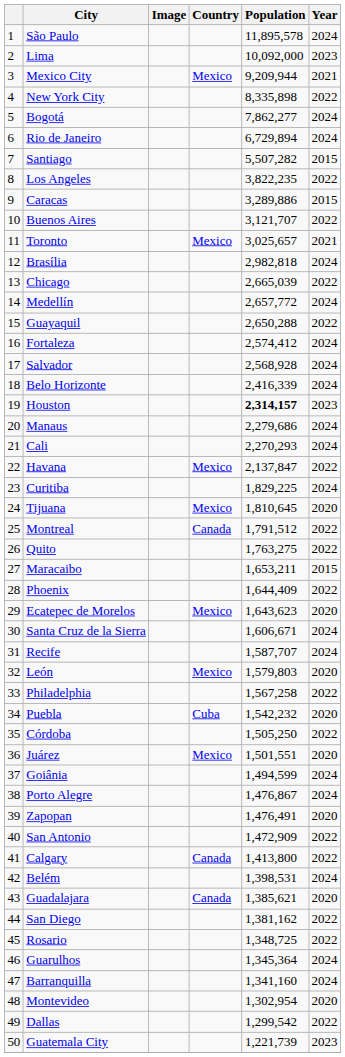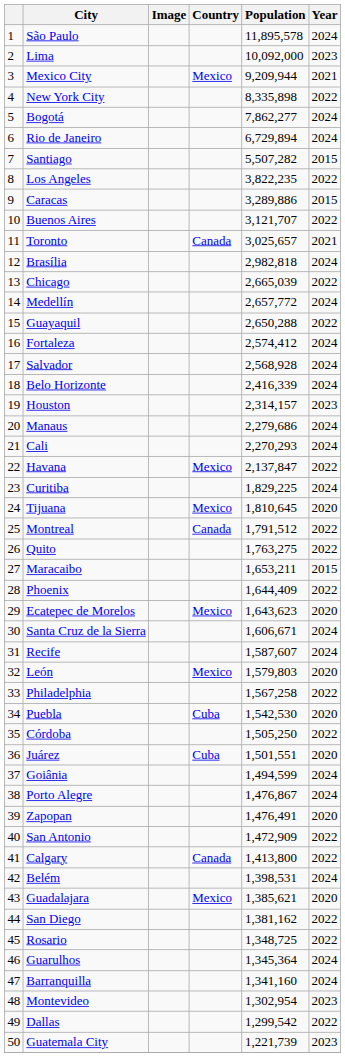Toronto | Country: Mexico -> Canada
Houston | Population: bold -> normal
Recife | Population: 1,587,707 -> 1,587,607
Puebla | Population: 1,542,232 -> 1,542,530
Juárez | Country: Mexico -> Cuba
Guadalajara | Country: Canada -> Mexico
Montevideo | Year: 2020 -> 2023
